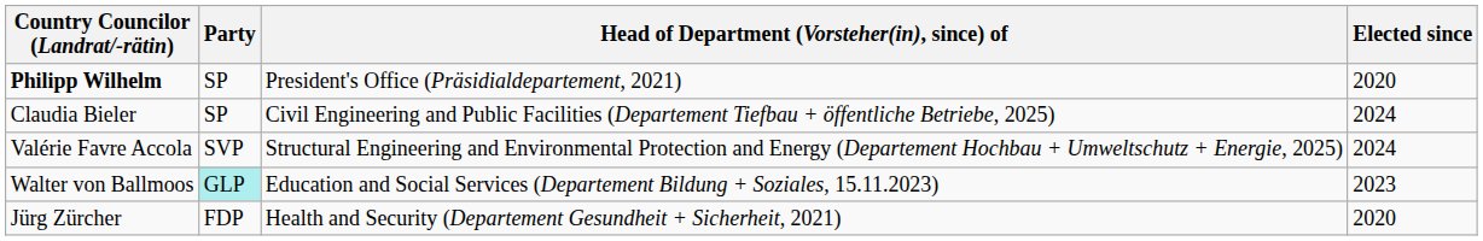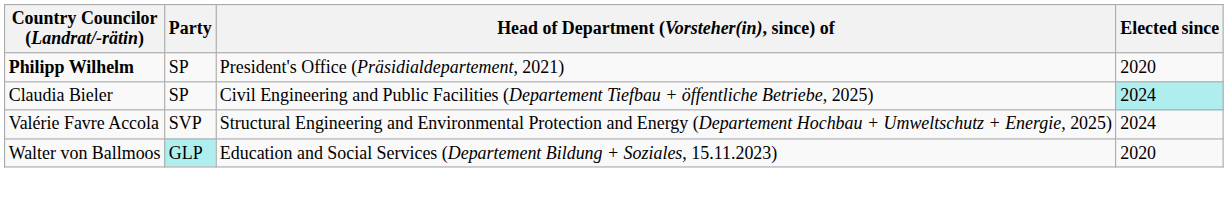Claudia Bieler | Elected since: no background -> paleturquoise background
Walter von Ballmoos | Elected since: 2023 -> 2020
- row: Jürg Zürcher | FDP | Health and Security (Departement Gesundheit + Sicherheit, 2021) | 2020
